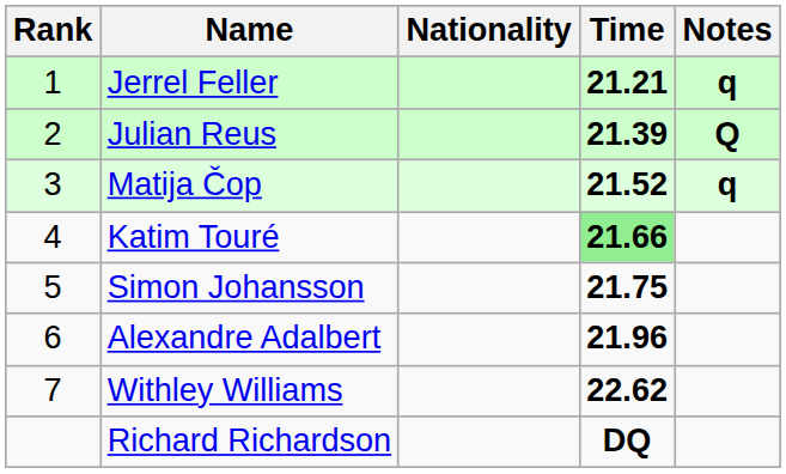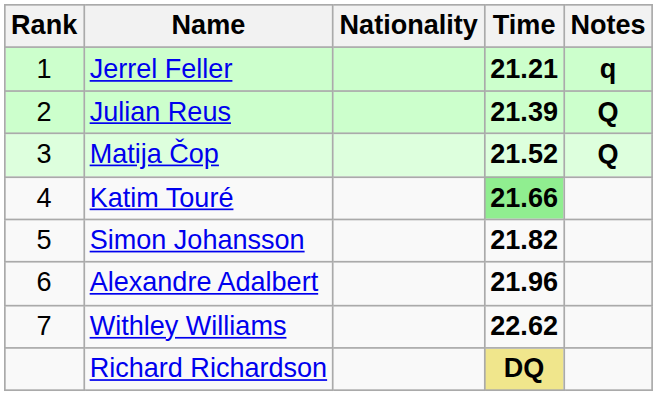Matija Čop | Notes: q -> Q
Simon Johansson | Time: 21.75 -> 21.82
Richard Richardson | Time: no background -> khaki background
